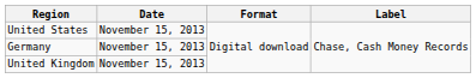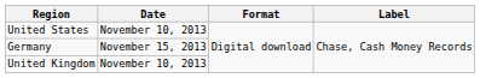United States | Date: November 15, 2013 -> November 10, 2013
United Kingdom | Date: November 15, 2013 -> November 10, 2013
